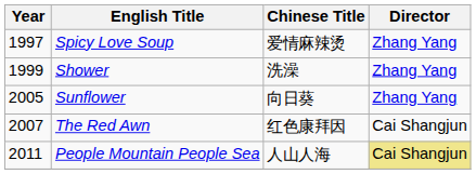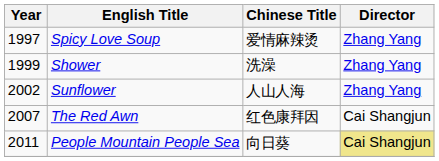Sunflower | Year: 2005 -> 2002
Sunflower | Chinese Title: 向日葵 -> 人山人海
People Mountain People Sea | Chinese Title: 人山人海 -> 向日葵
